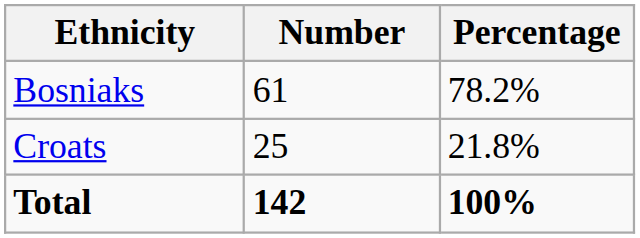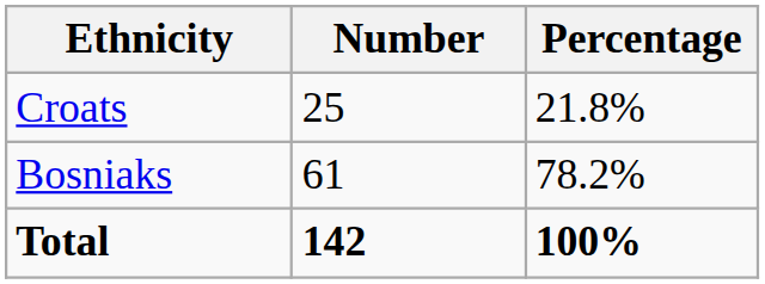rows swapped: Bosniaks <-> Croats
